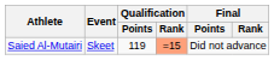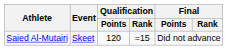Saied Al-Mutairi | Qualification / Points: 119 -> 120
Saied Al-Mutairi | Qualification / Rank: lightsalmon background -> no background
